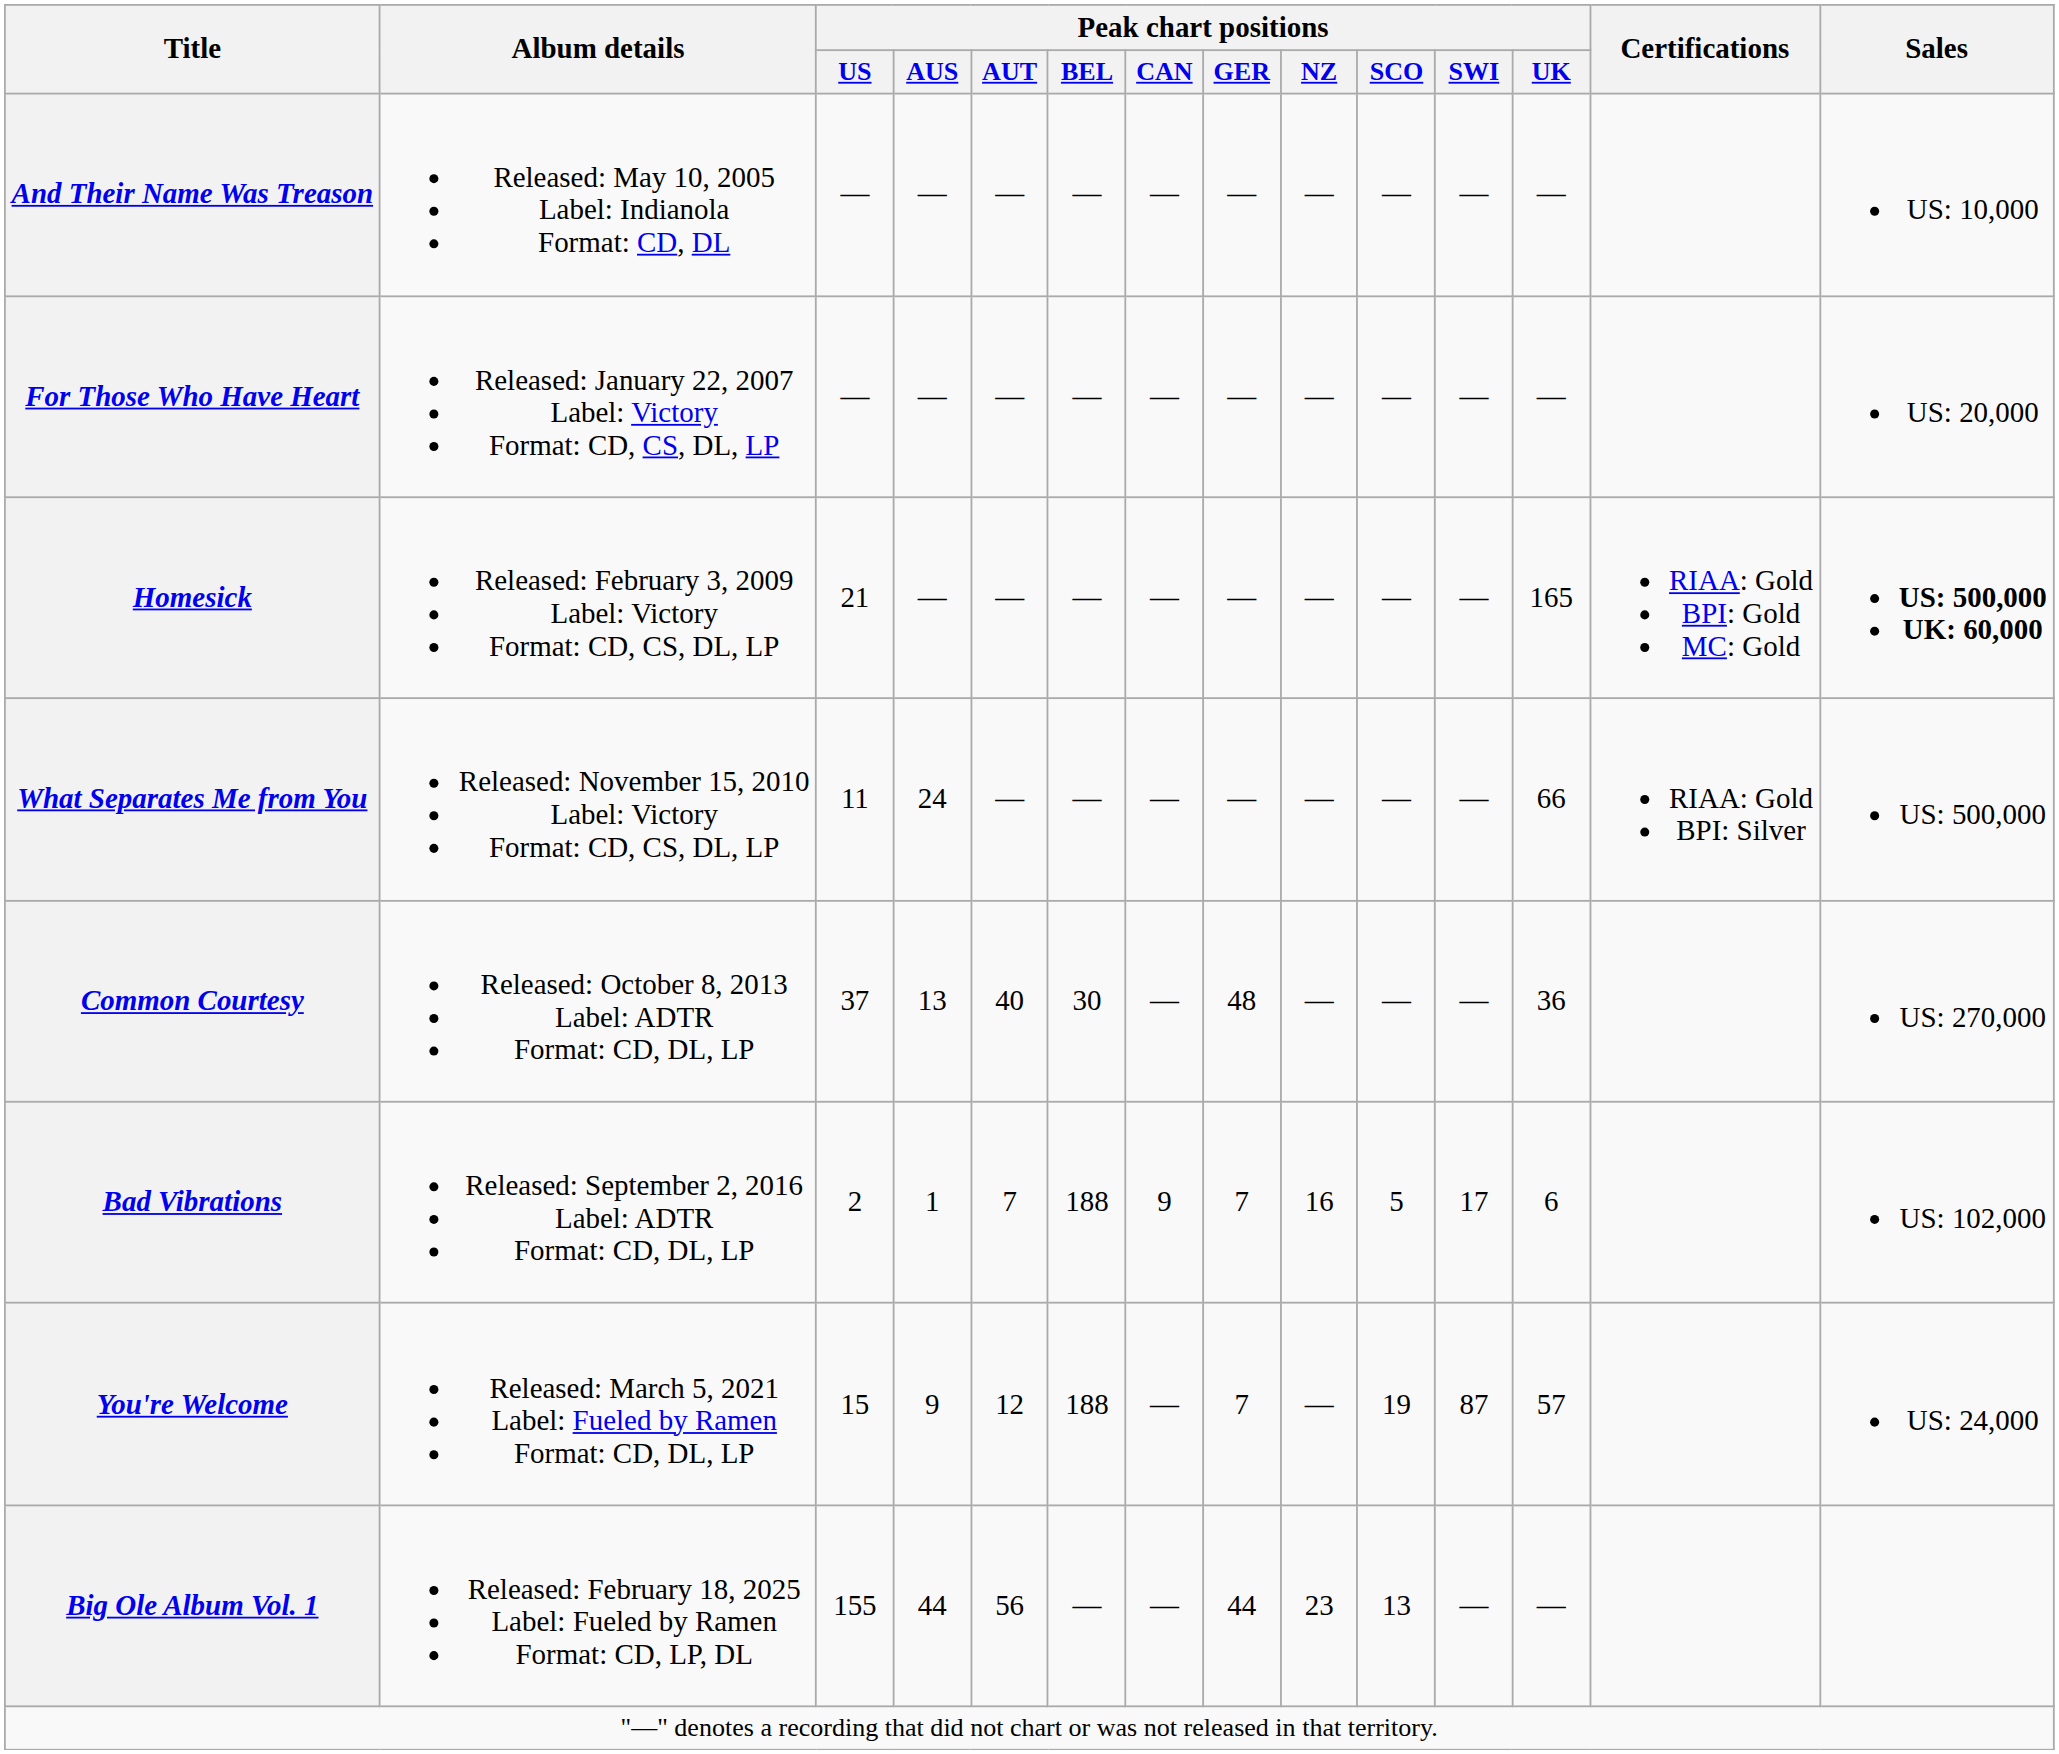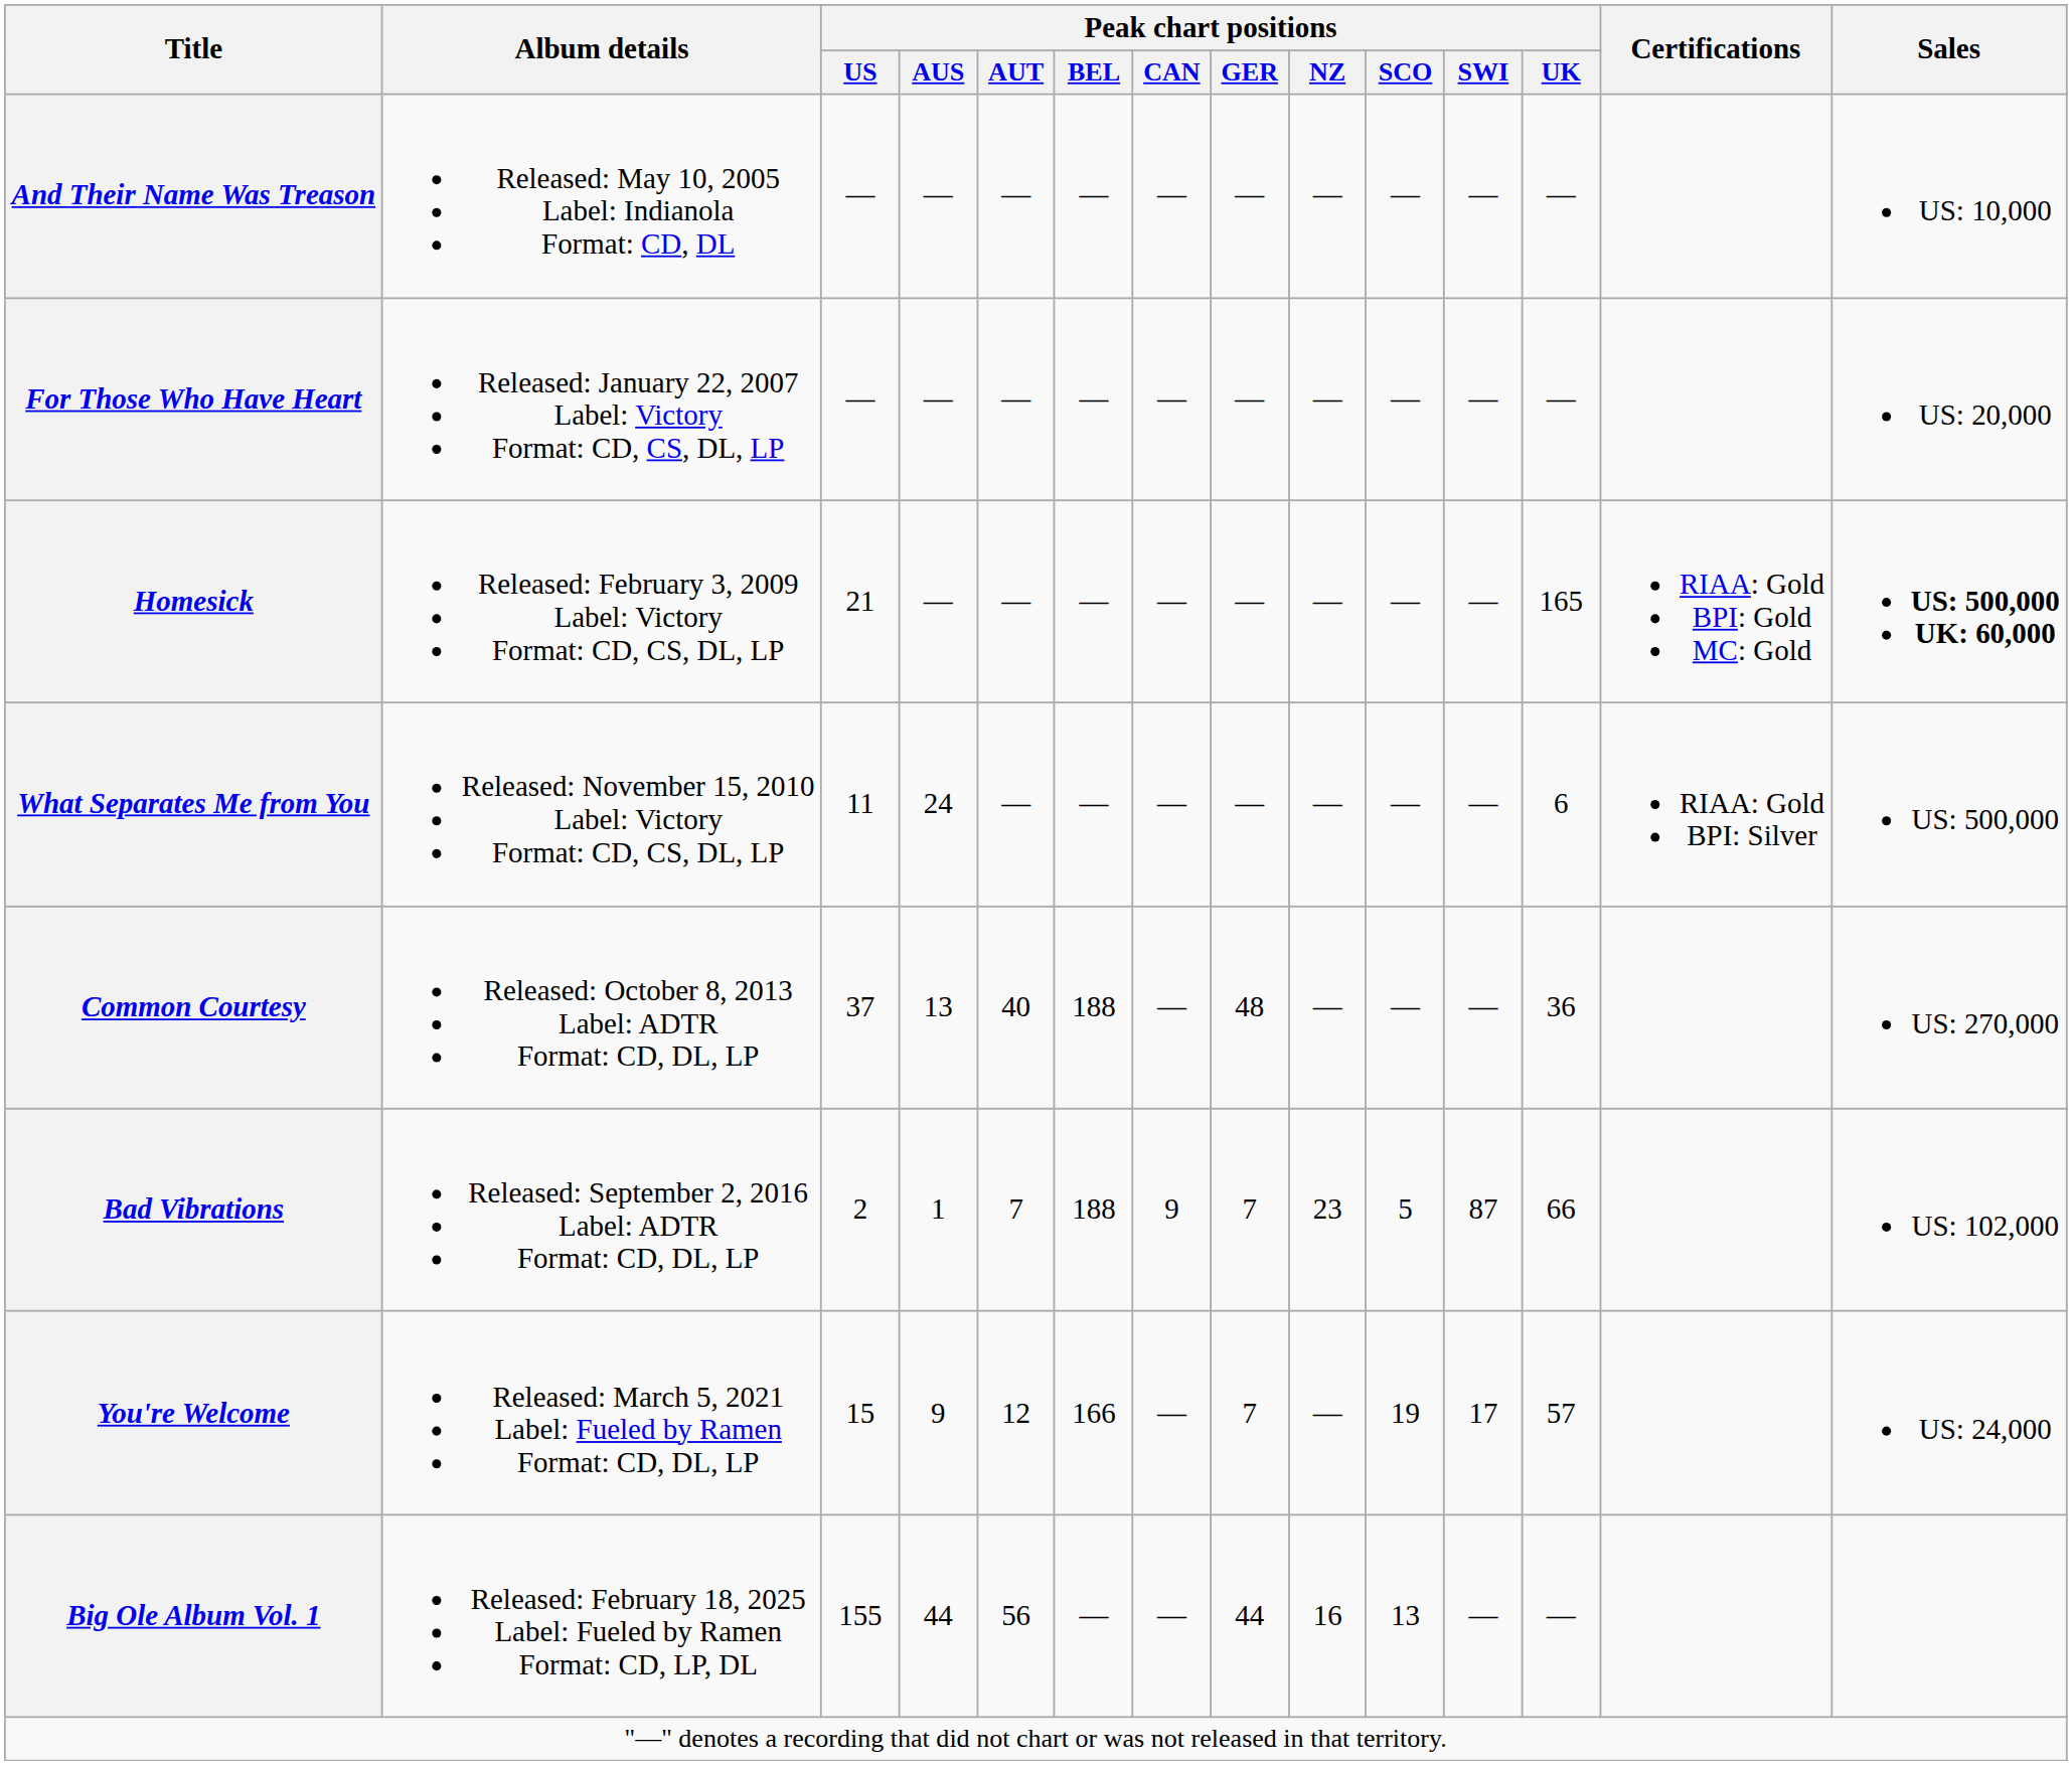What Separates Me from You | Peak chart positions / UK: 66 -> 6
Common Courtesy | Peak chart positions / BEL: 30 -> 188
Bad Vibrations | Peak chart positions / NZ: 16 -> 23
Bad Vibrations | Peak chart positions / SWI: 17 -> 87
Bad Vibrations | Peak chart positions / UK: 6 -> 66
You're Welcome | Peak chart positions / BEL: 188 -> 166
You're Welcome | Peak chart positions / SWI: 87 -> 17
Big Ole Album Vol. 1 | Peak chart positions / NZ: 23 -> 16
